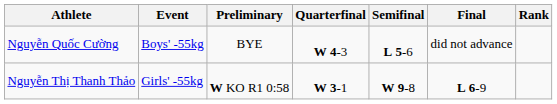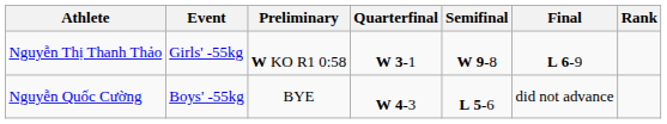rows swapped: Nguyễn Quốc Cường <-> Nguyễn Thị Thanh Thảo
